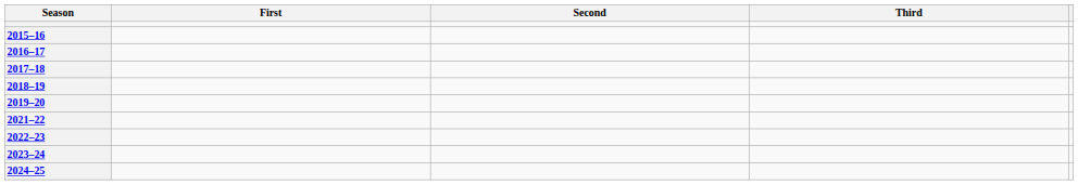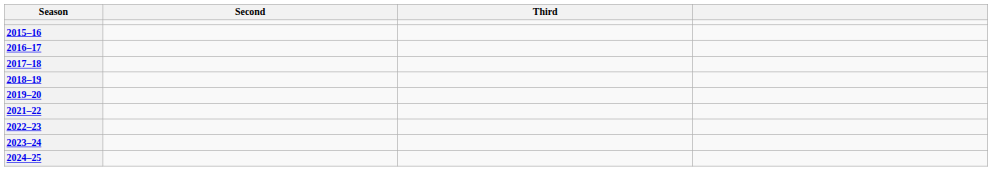- column: First
